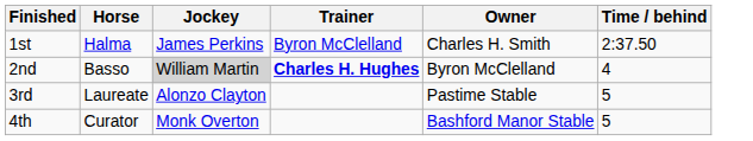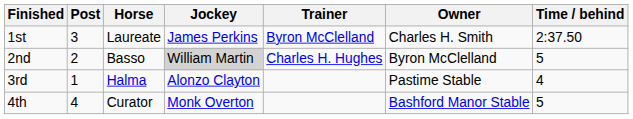+ column: Post | 3 | 2 | 1 | 4
1st | Horse: Halma -> Laureate
2nd | Trainer: bold -> normal
2nd | Time / behind: 4 -> 5
3rd | Horse: Laureate -> Halma
3rd | Time / behind: 5 -> 4
